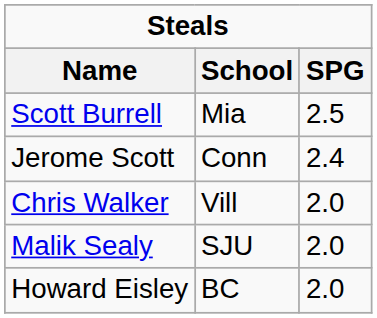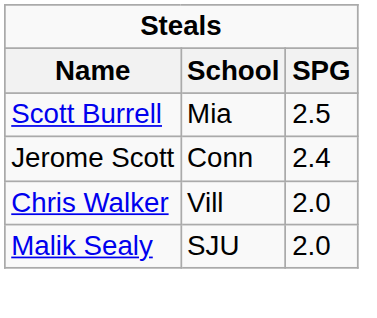- row: Howard Eisley | BC | 2.0
